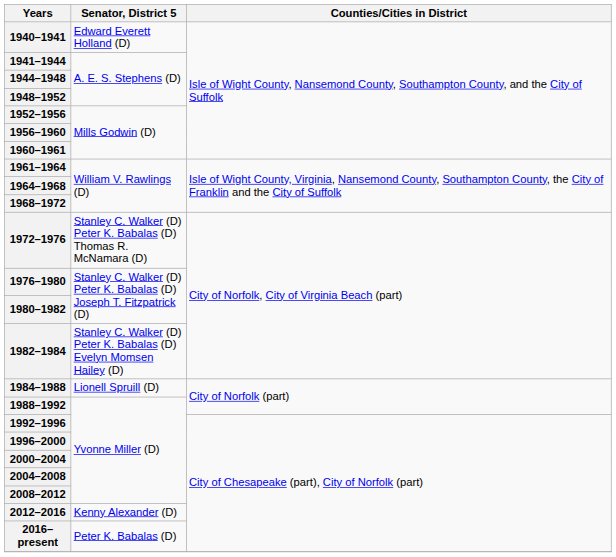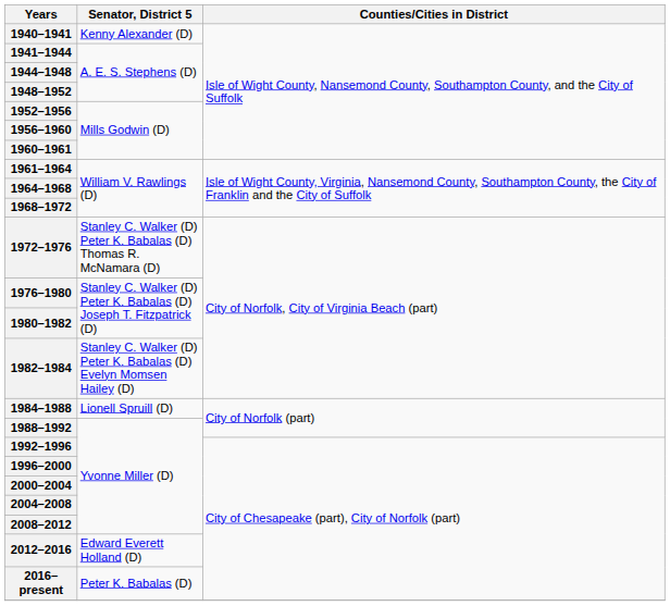1940–1941 | Senator, District 5: Edward Everett Holland (D) -> Kenny Alexander (D)
2012–2016 | Senator, District 5: Kenny Alexander (D) -> Edward Everett Holland (D)
